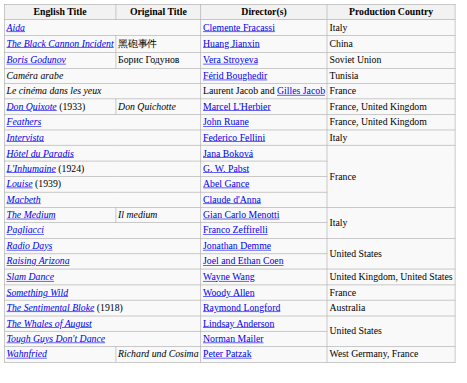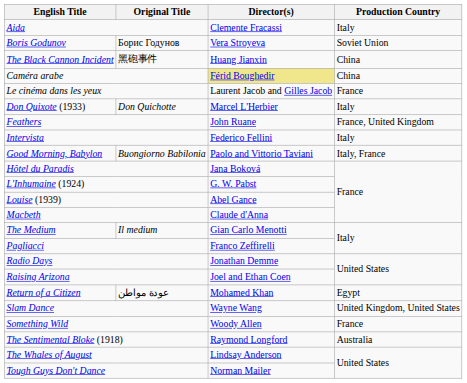rows swapped: The Black Cannon Incident <-> Boris Godunov
Caméra arabe | Director(s): no background -> khaki background
Caméra arabe | Production Country: Tunisia -> China
Don Quixote (1933) | Production Country: France, United Kingdom -> Italy
+ row: Good Morning, Babylon | Buongiorno Babilonia | Paolo and Vittorio Taviani | Italy, France
+ row: Return of a Citizen | عودة مواطن | Mohamed Khan | Egypt
- row: Wahnfried | Richard und Cosima | Peter Patzak | West Germany, France
